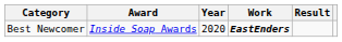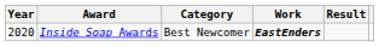columns swapped: Year <-> Category
